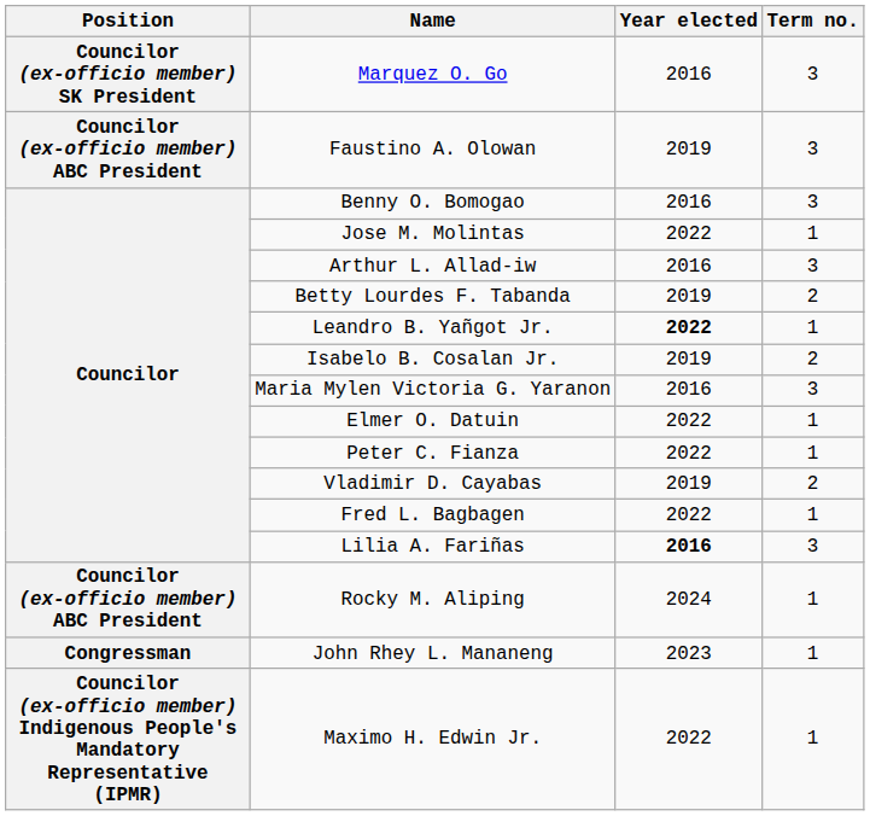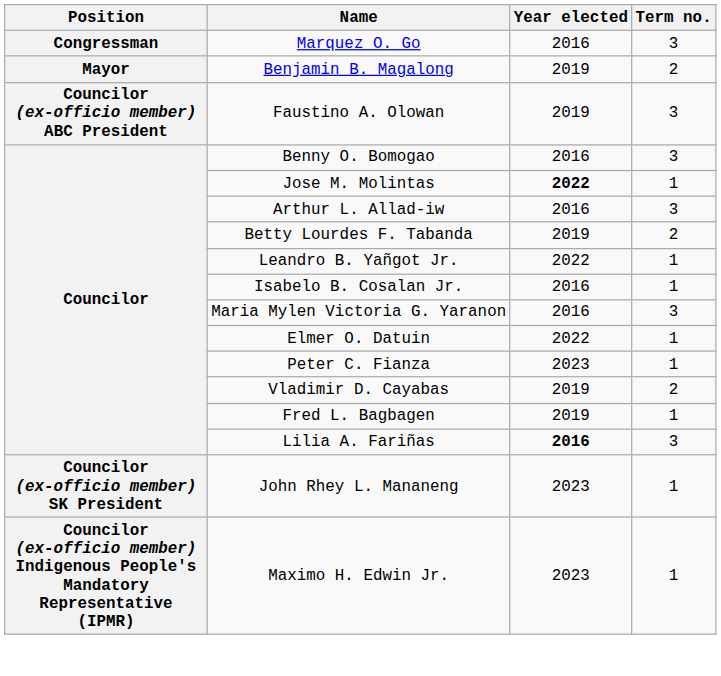Marquez O. Go | Position: Councilor (ex-officio member) SK President -> Congressman
+ row: Mayor | Benjamin B. Magalong | 2019 | 2
Jose M. Molintas | Year elected: normal -> bold
Leandro B. Yañgot Jr. | Year elected: bold -> normal
Isabelo B. Cosalan Jr. | Year elected: 2019 -> 2016
Isabelo B. Cosalan Jr. | Term no.: 2 -> 1
Peter C. Fianza | Year elected: 2022 -> 2023
Fred L. Bagbagen | Year elected: 2022 -> 2019
- row: Councilor (ex-officio member) ABC President | Rocky M. Aliping | 2024 | 1
John Rhey L. Mananeng | Position: Congressman -> Councilor (ex-officio member) SK President
Maximo H. Edwin Jr. | Year elected: 2022 -> 2023
